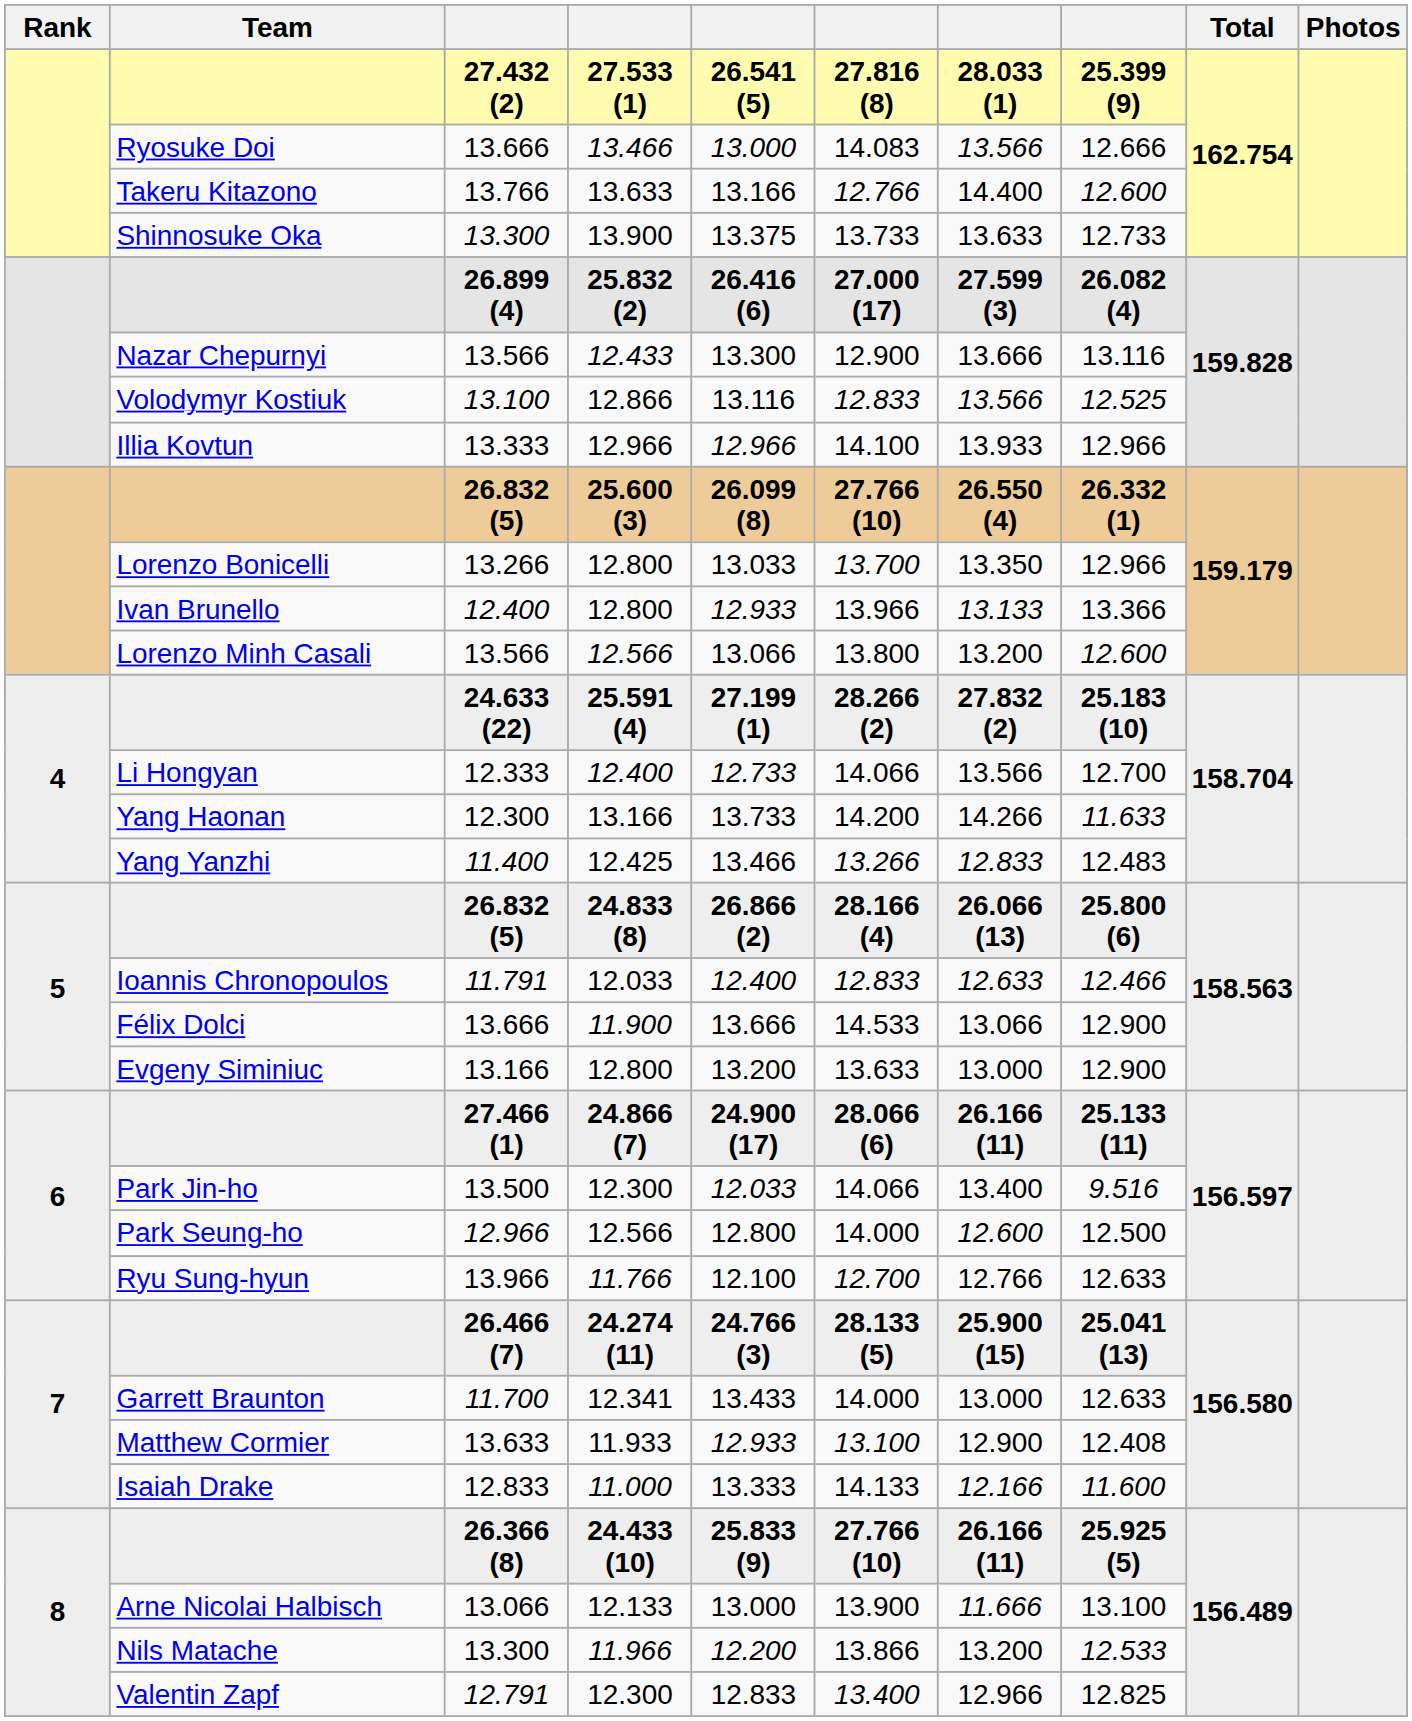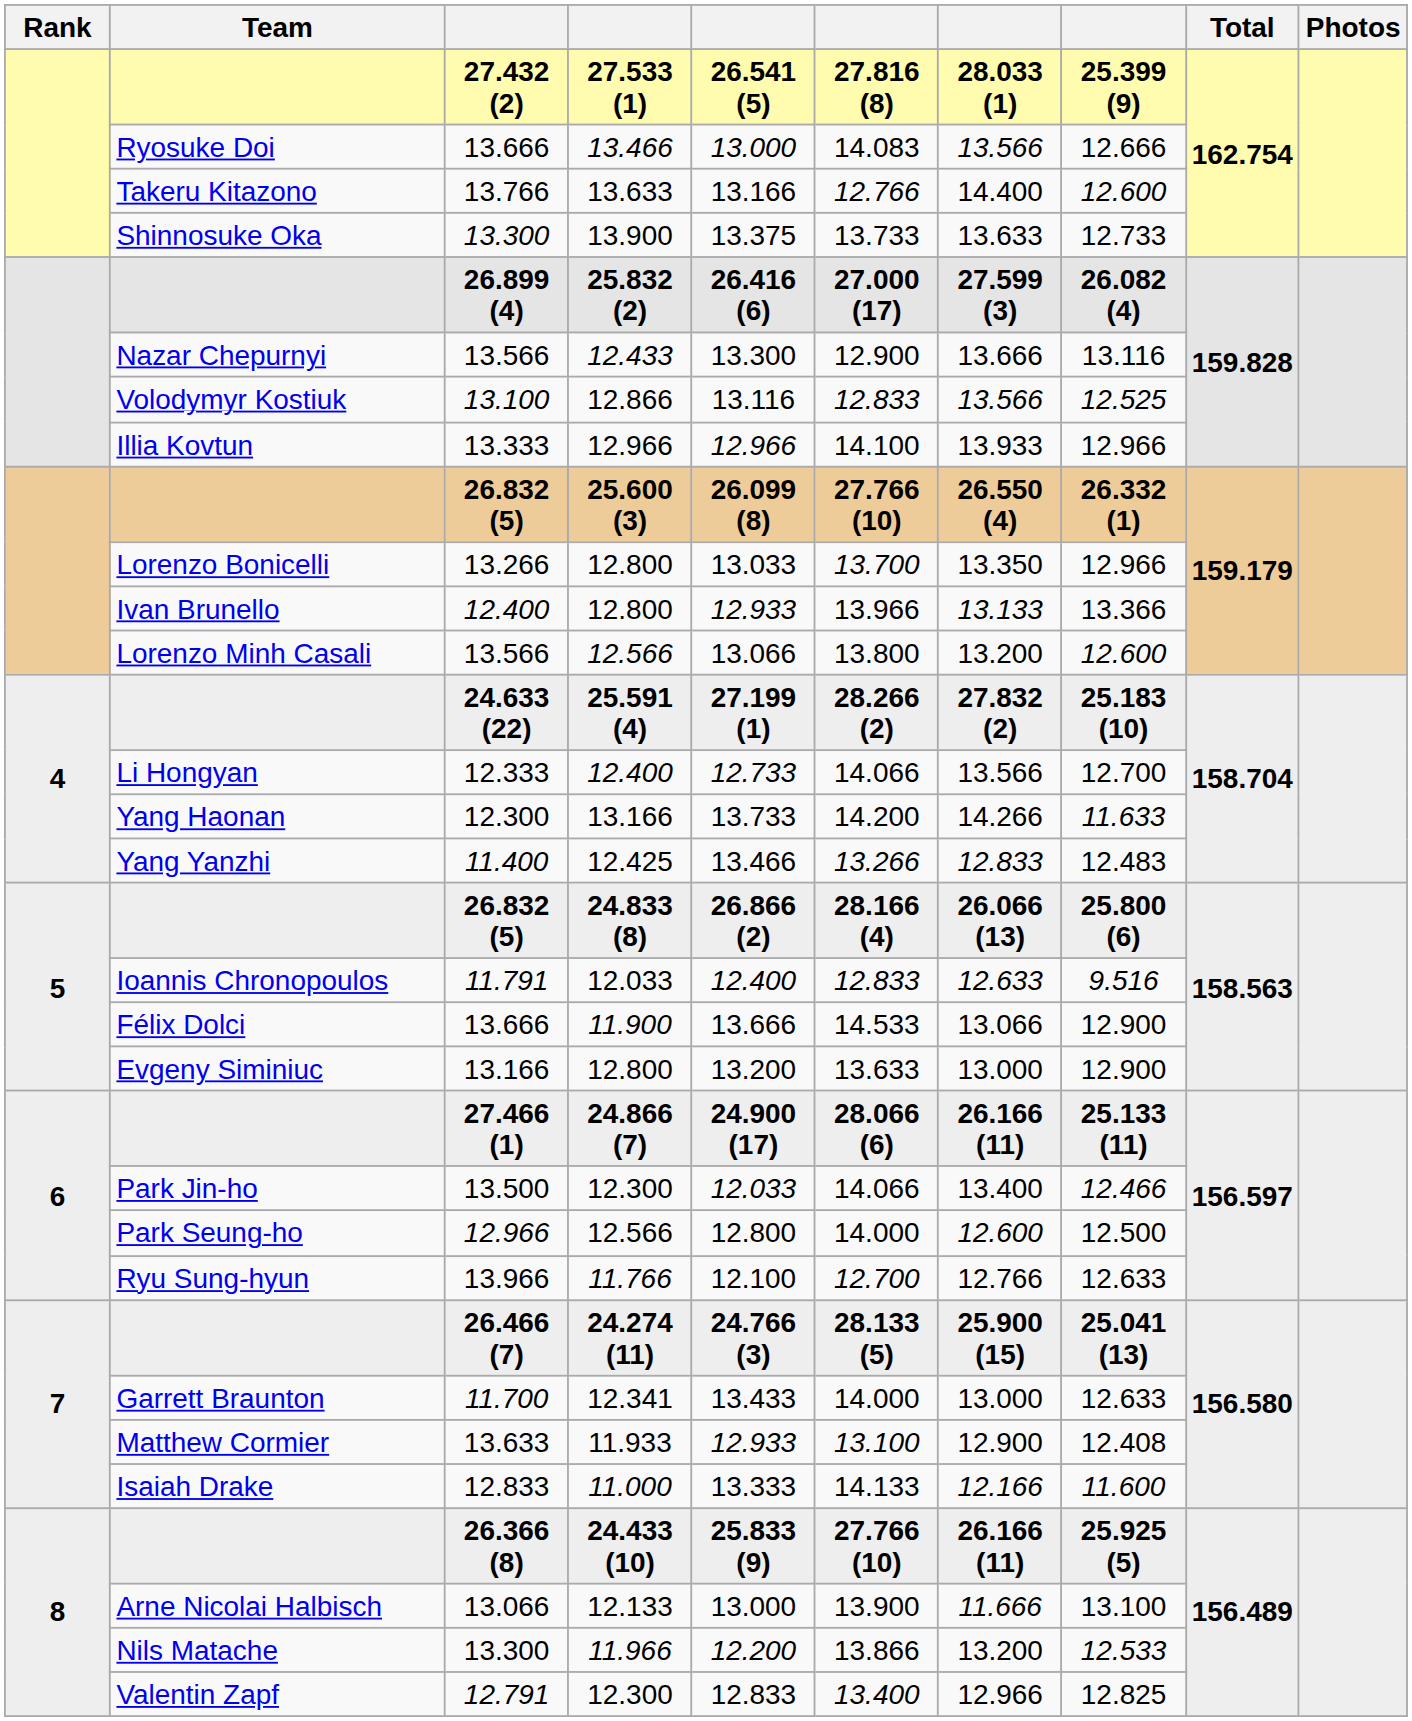11.791 | column 8: 12.466 -> 9.516
13.500 | column 8: 9.516 -> 12.466
